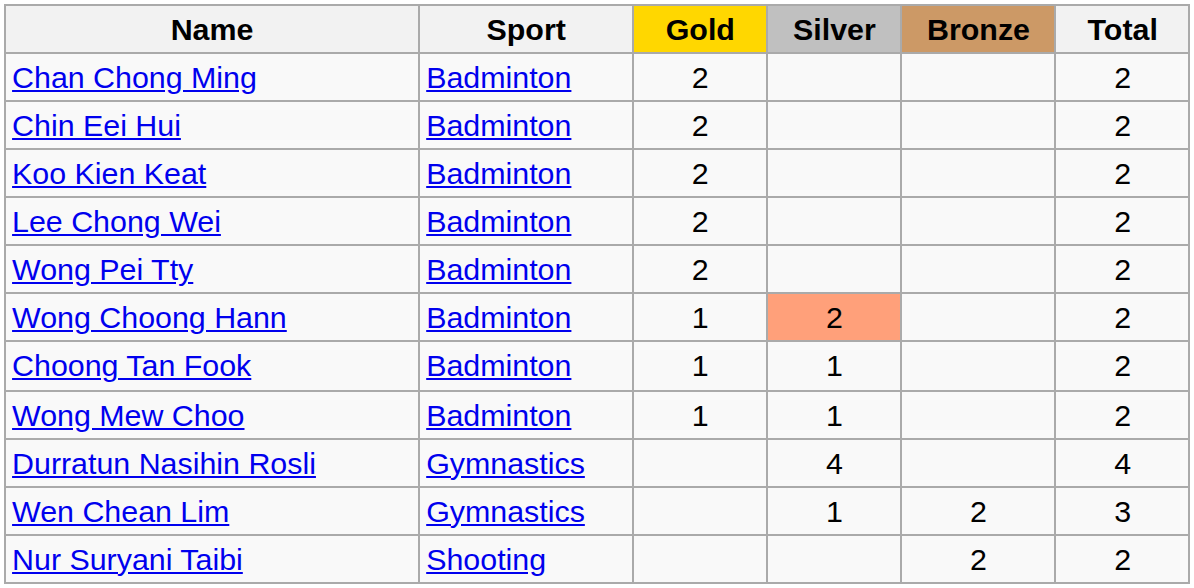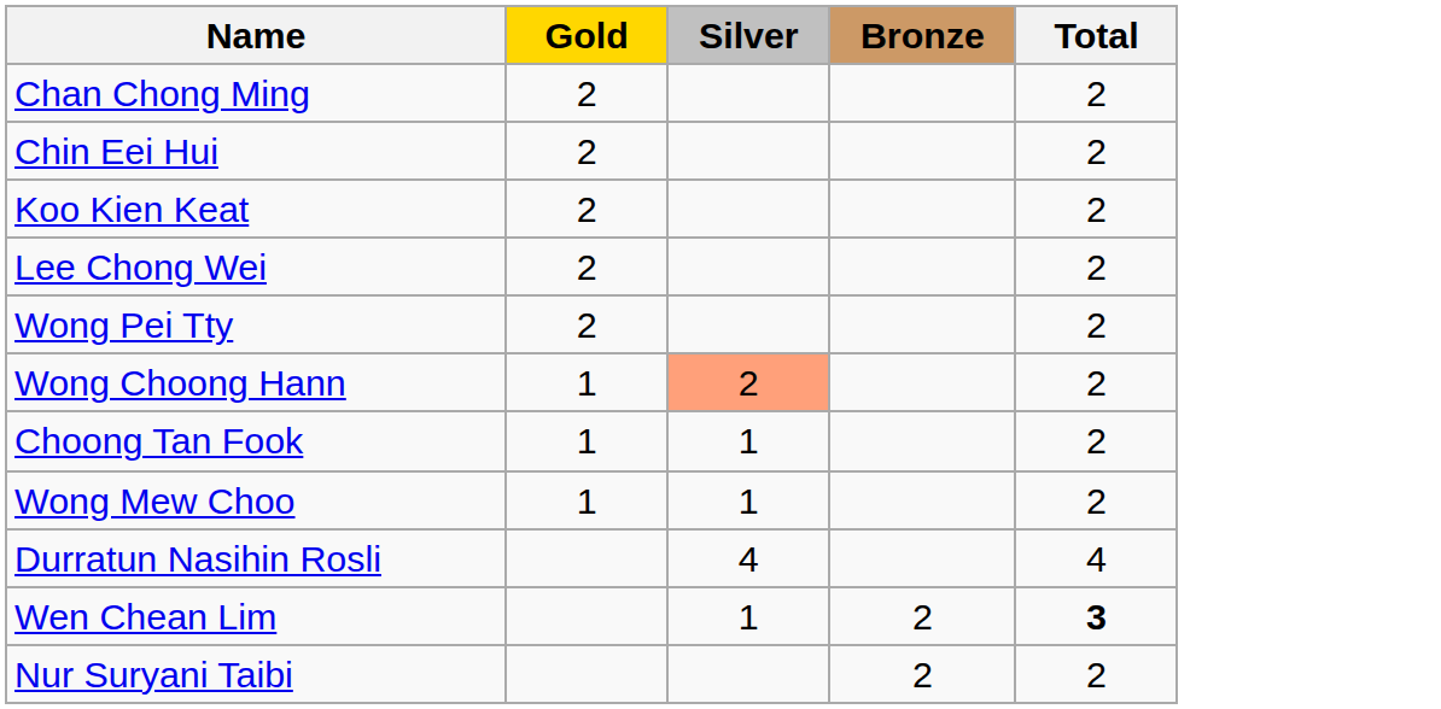- column: Sport | Badminton | Badminton | Badminton | Badminton | Badminton | Badminton | Badminton | Badminton | Gymnastics | Gymnastics | Shooting
Wen Chean Lim | Total: normal -> bold
